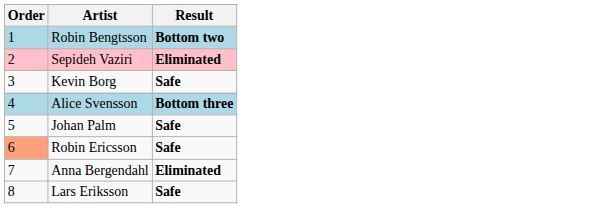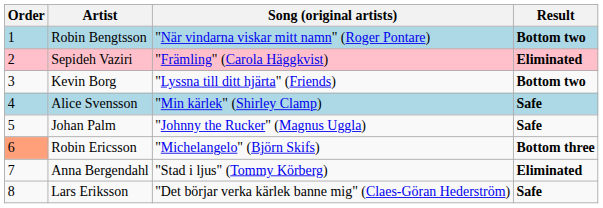+ column: Song (original artists) | "När vindarna viskar mitt namn" (Roger Pontare) | "Främling" (Carola Häggkvist) | "Lyssna till ditt hjärta" (Friends) | "Min kärlek" (Shirley Clamp) | "Johnny the Rucker" (Magnus Uggla) | "Michelangelo" (Björn Skifs) | "Stad i ljus" (Tommy Körberg) | "Det börjar verka kärlek banne mig" (Claes-Göran Hederström)
Kevin Borg | Result: Safe -> Bottom two
Alice Svensson | Result: Bottom three -> Safe
Robin Ericsson | Result: Safe -> Bottom three
